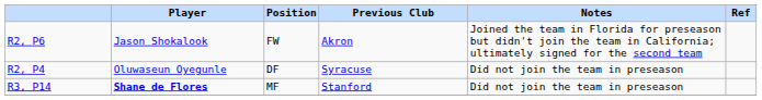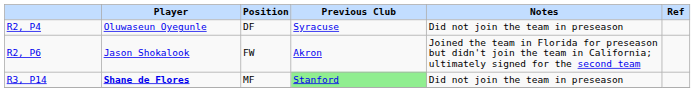rows swapped: R2, P4 <-> R2, P6
R3, P14 | Previous Club: no background -> lightgreen background
